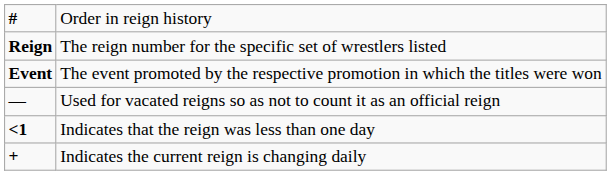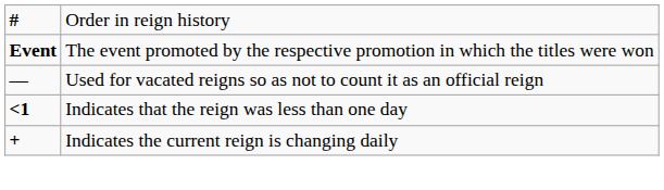- row: Reign | The reign number for the specific set of wrestlers listed
